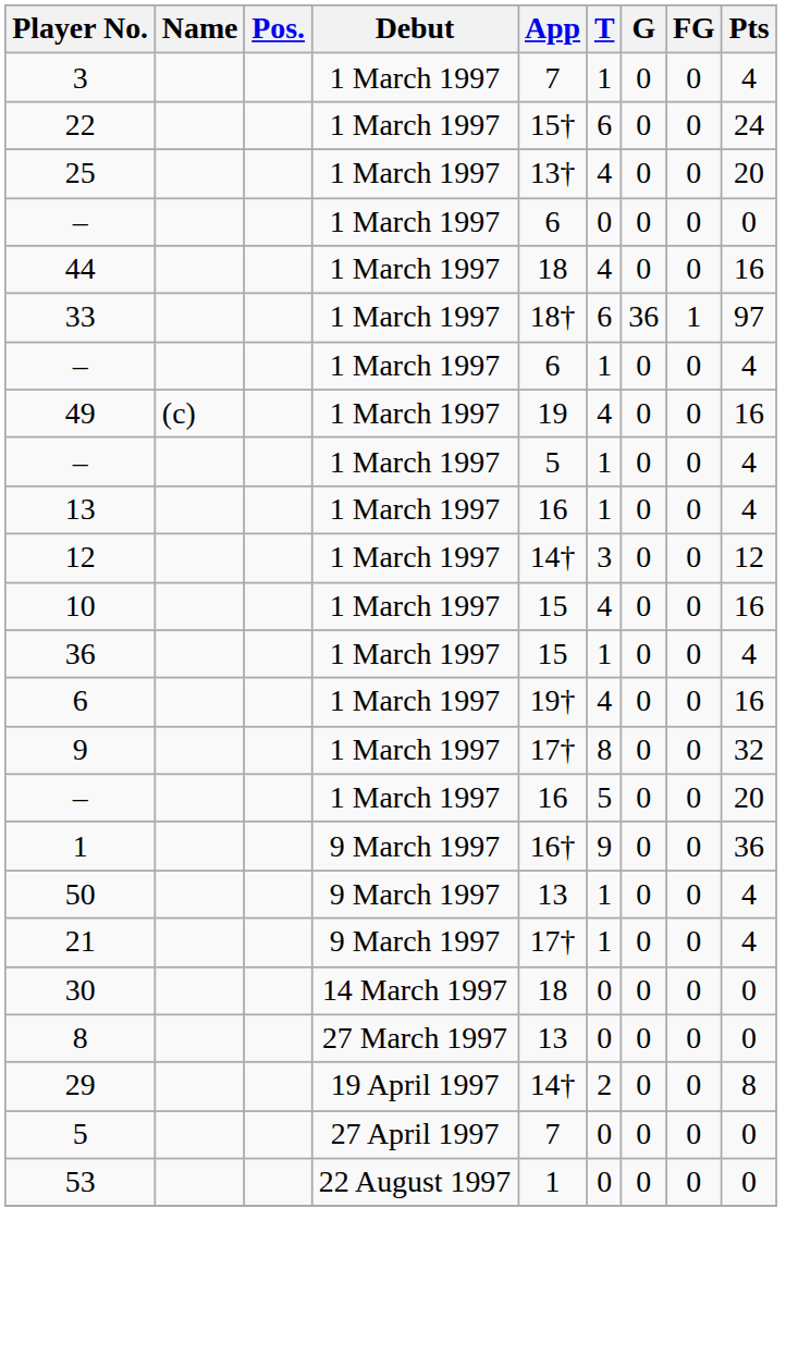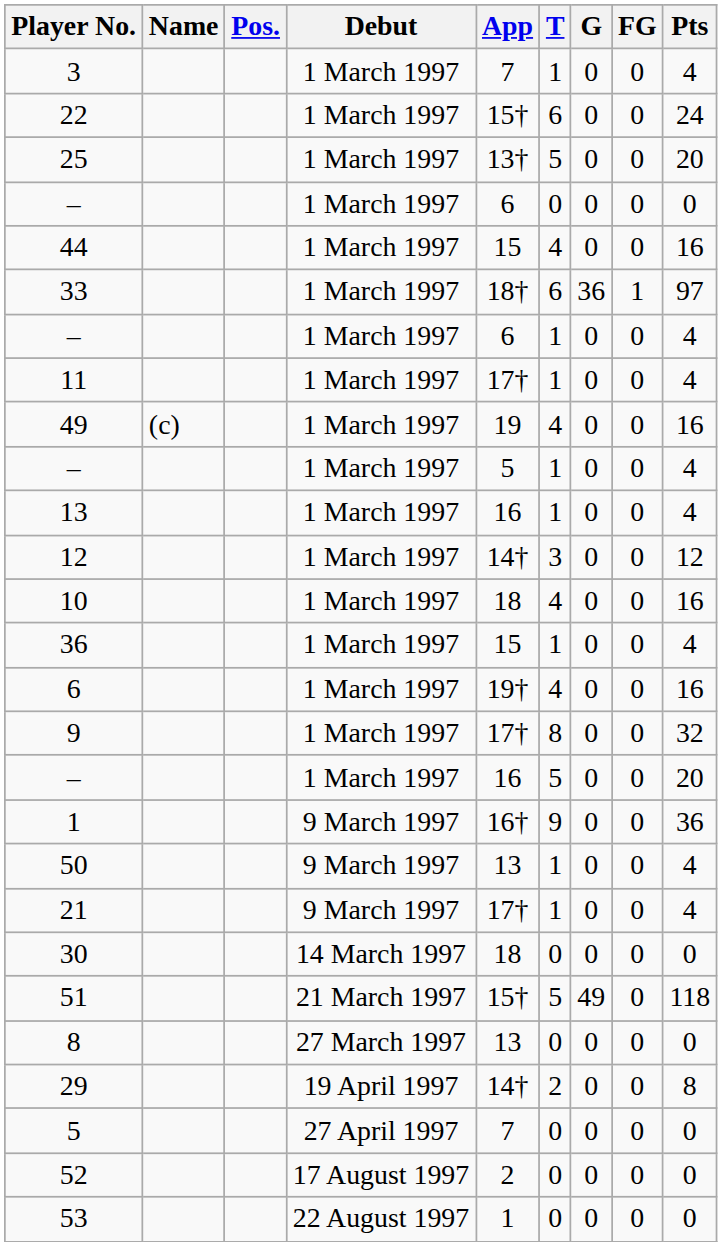25 | T: 4 -> 5
44 | App: 18 -> 15
+ row: 11 | 1 March 1997 | 17† | 1 | 0 | 0 | 4
10 | App: 15 -> 18
+ row: 51 | 21 March 1997 | 15† | 5 | 49 | 0 | 118
+ row: 52 | 17 August 1997 | 2 | 0 | 0 | 0 | 0
